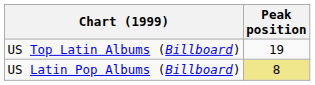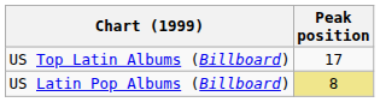US Top Latin Albums (Billboard) | Peak position: 19 -> 17
